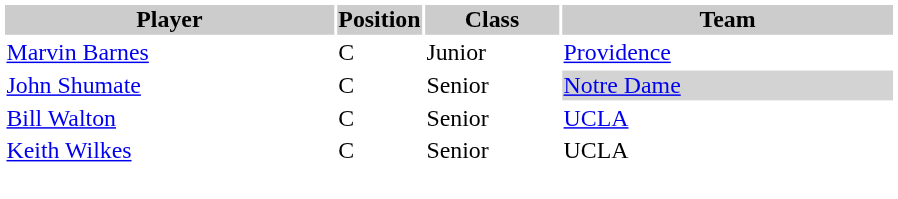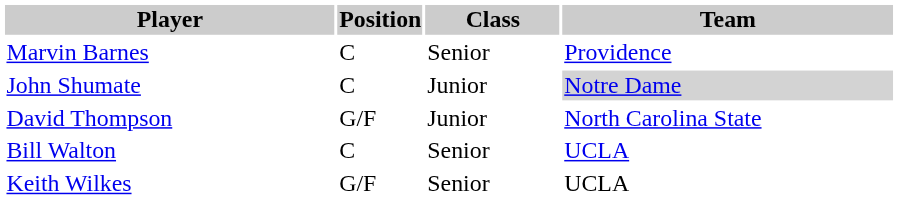Marvin Barnes | Class: Junior -> Senior
John Shumate | Class: Senior -> Junior
+ row: David Thompson | G/F | Junior | North Carolina State
Keith Wilkes | Position: C -> G/F
